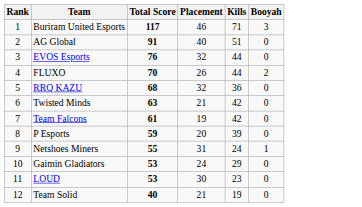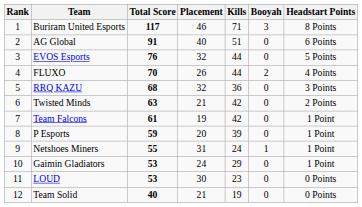+ column: Headstart Points | 8 Points | 6 Points | 5 Points | 4 Points | 3 Points | 2 Points | 1 Point | 1 Point | 1 Point | 1 Point | 0 Points | 0 Points
